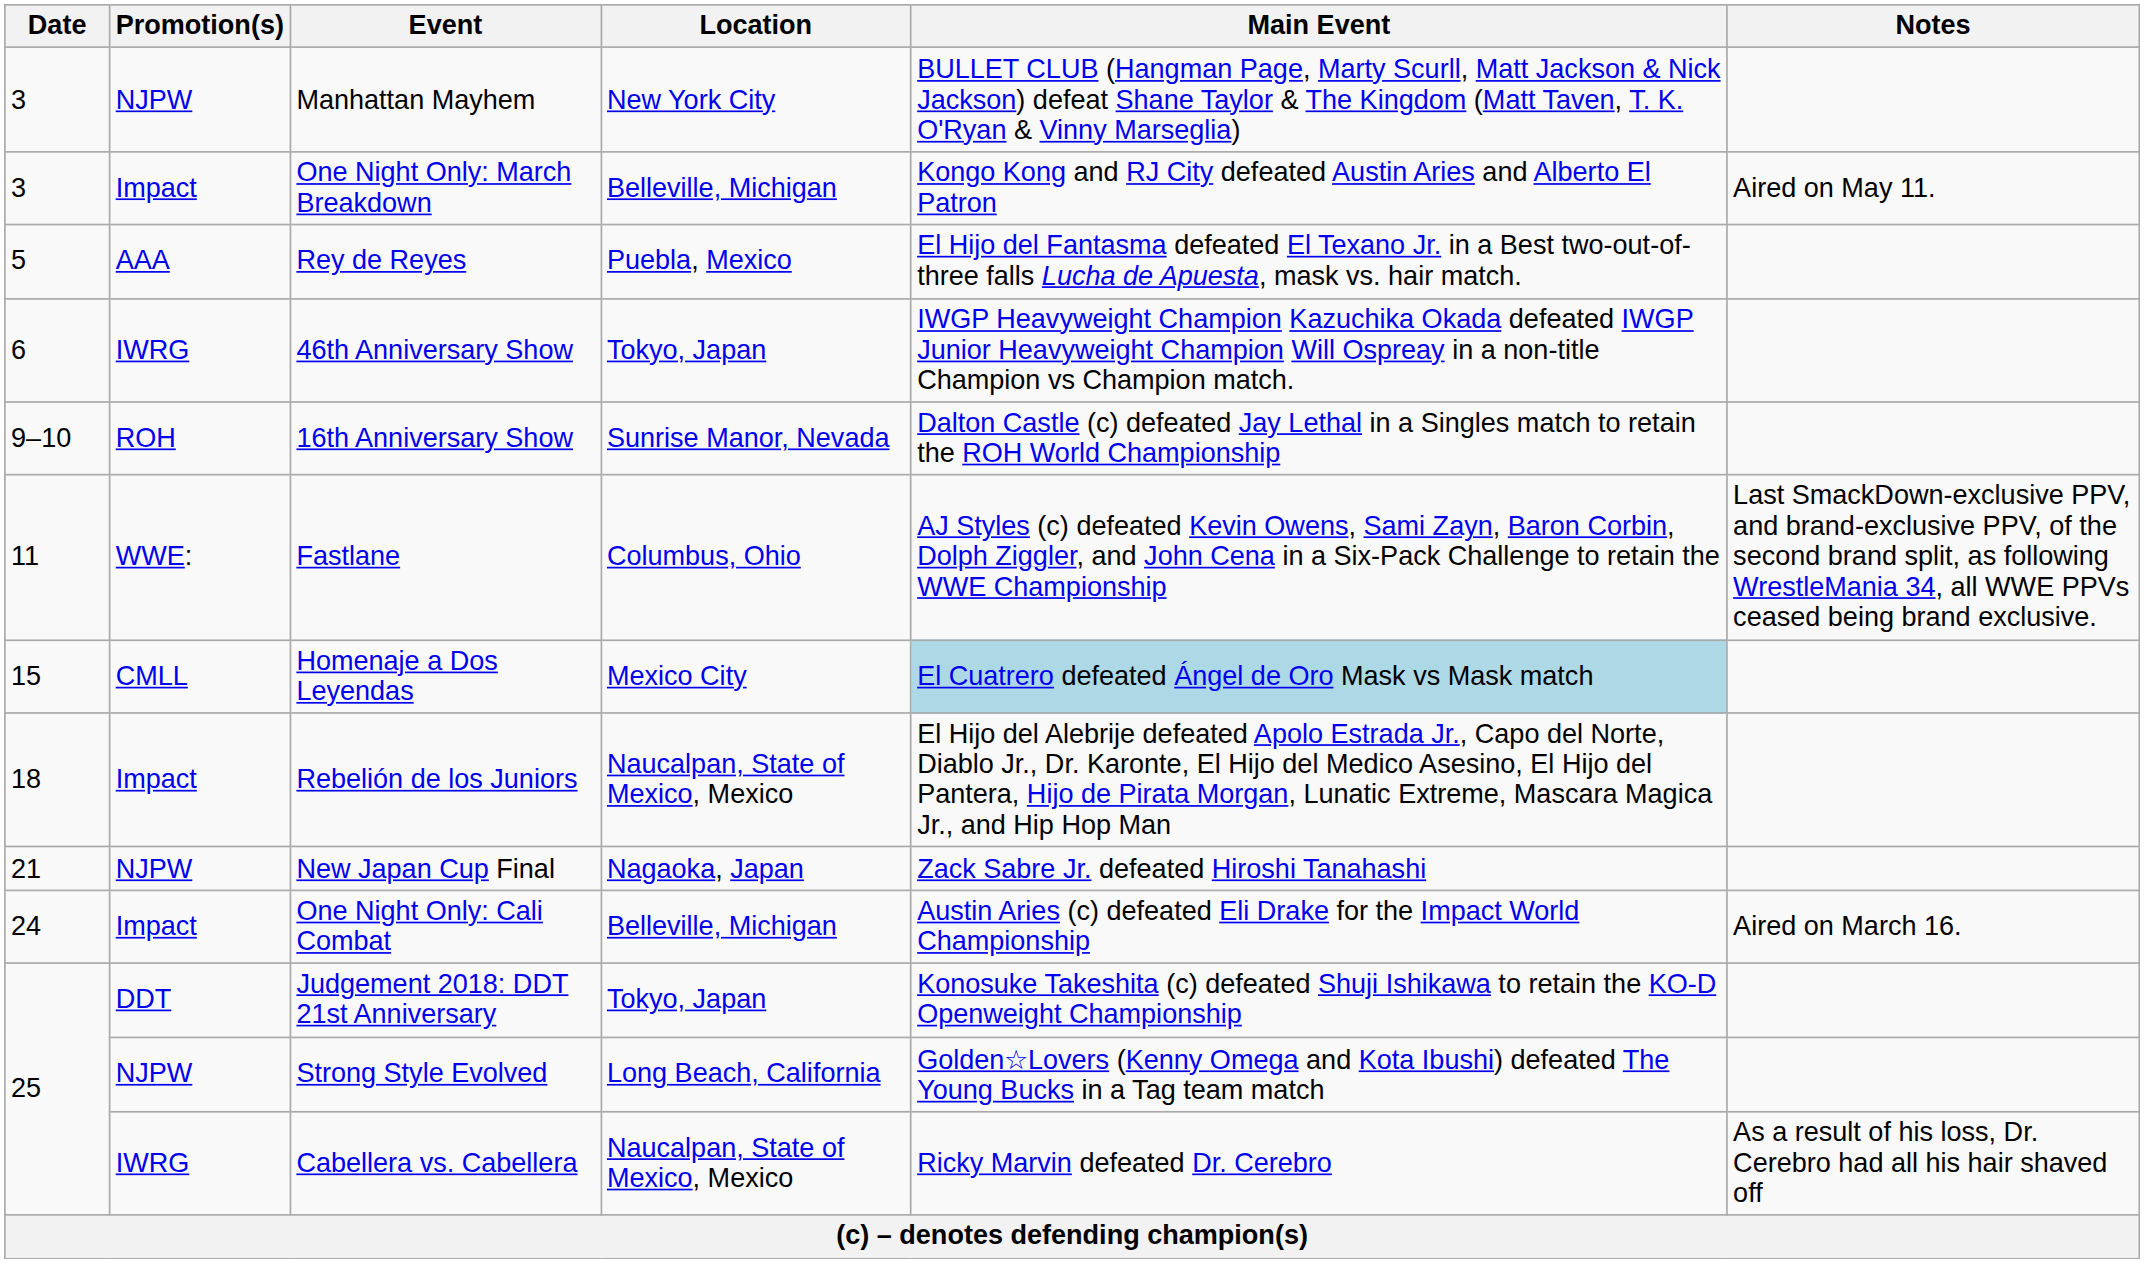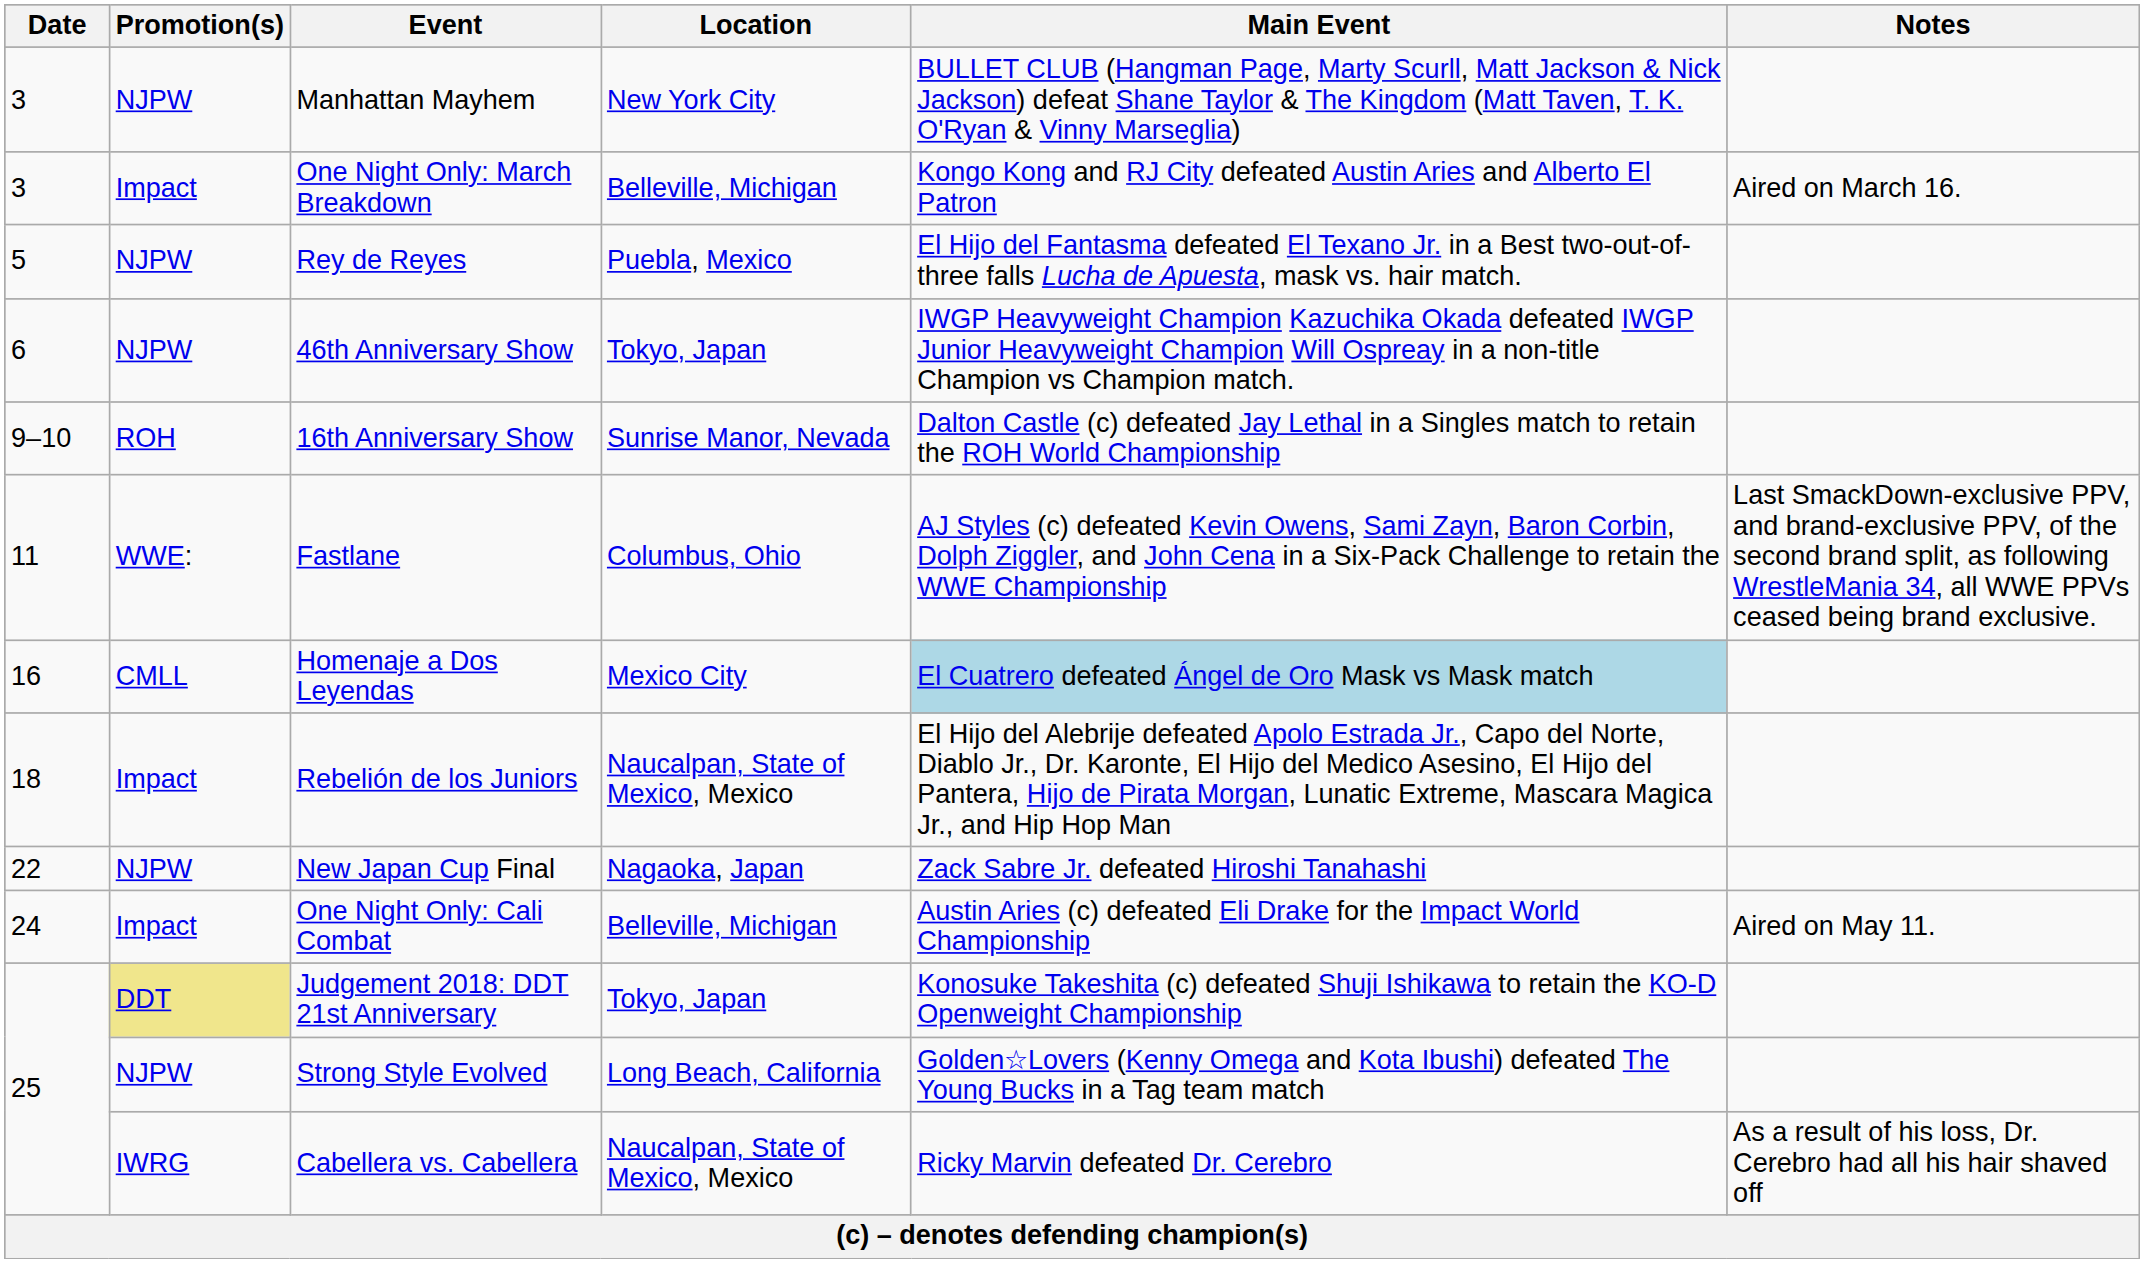One Night Only: March Breakdown | Notes: Aired on May 11. -> Aired on March 16.
Rey de Reyes | Promotion(s): AAA -> NJPW
46th Anniversary Show | Promotion(s): IWRG -> NJPW
Homenaje a Dos Leyendas | Date: 15 -> 16
New Japan Cup Final | Date: 21 -> 22
One Night Only: Cali Combat | Notes: Aired on March 16. -> Aired on May 11.
Judgement 2018: DDT 21st Anniversary | Promotion(s): no background -> khaki background
